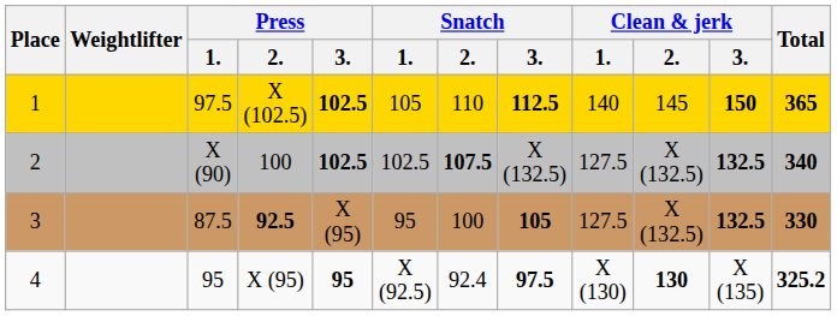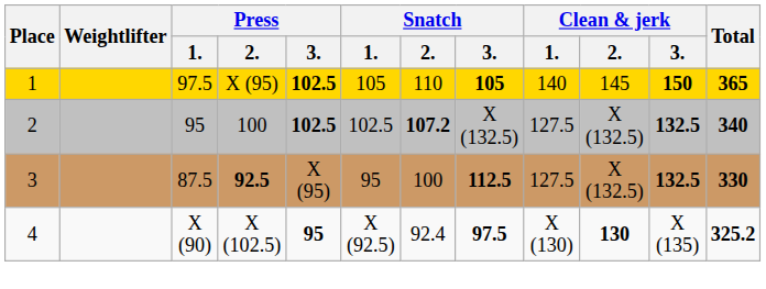1 | Press / 2.: X (102.5) -> X (95)
1 | Snatch / 3.: 112.5 -> 105
2 | Press / 1.: X (90) -> 95
2 | Snatch / 2.: 107.5 -> 107.2
3 | Snatch / 3.: 105 -> 112.5
4 | Press / 1.: 95 -> X (90)
4 | Press / 2.: X (95) -> X (102.5)
